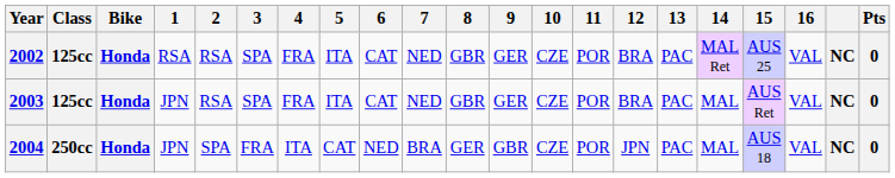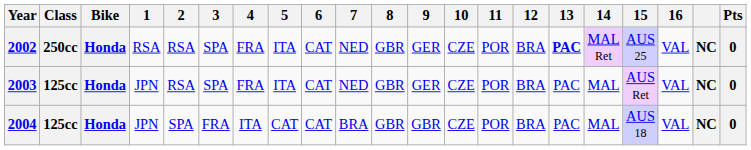2002 | Class: 125cc -> 250cc
2002 | 13: normal -> bold
2004 | Class: 250cc -> 125cc
2004 | 6: NED -> CAT
2004 | 8: GER -> GBR
2004 | 12: JPN -> BRA
